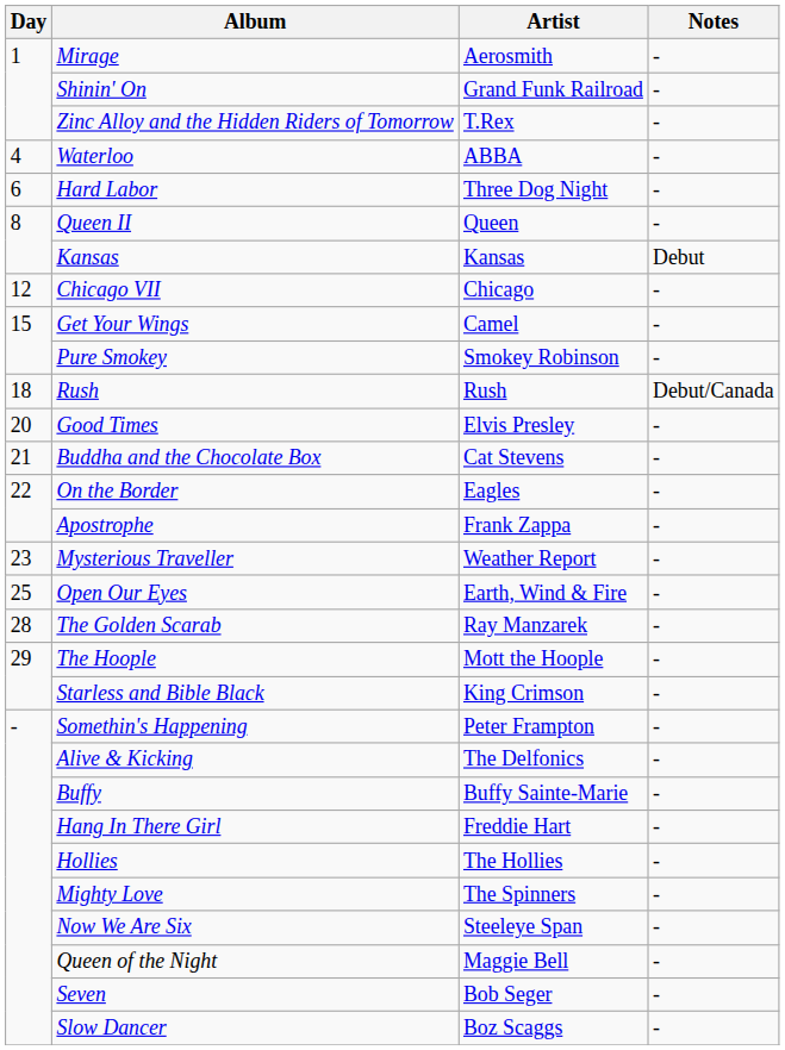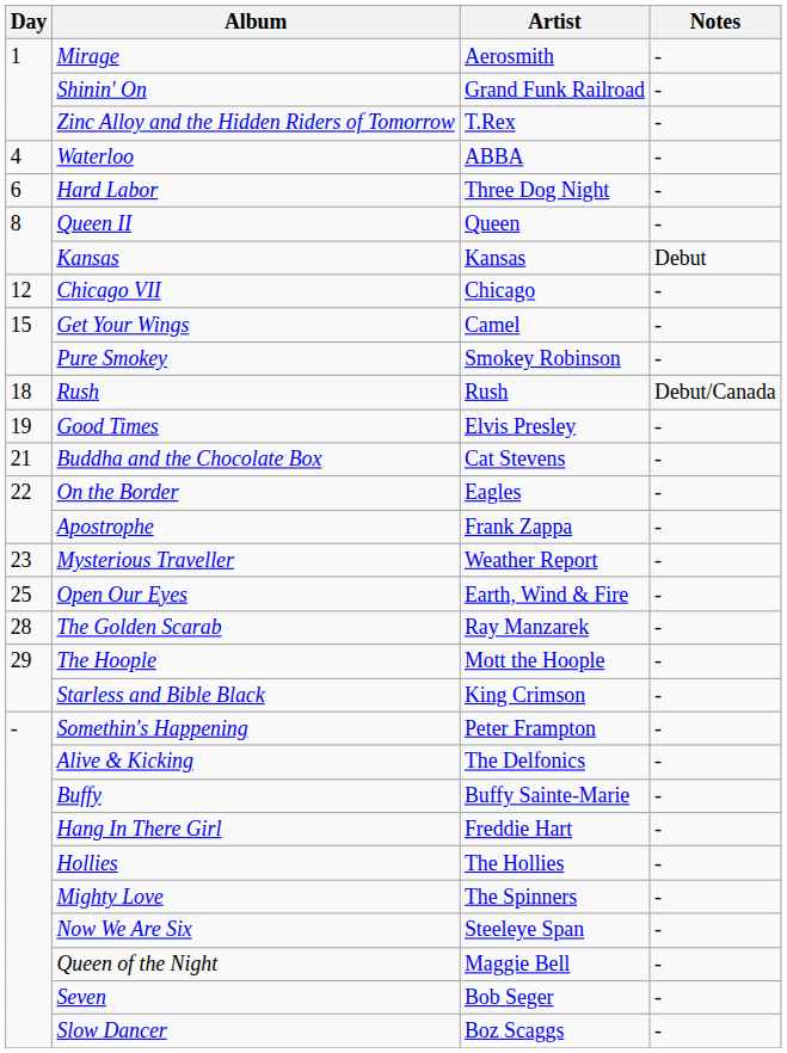Good Times | Day: 20 -> 19
